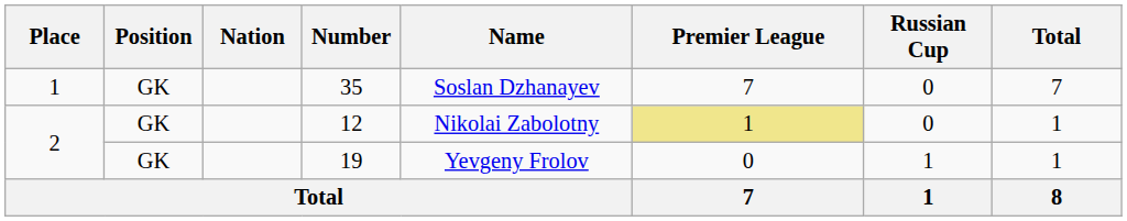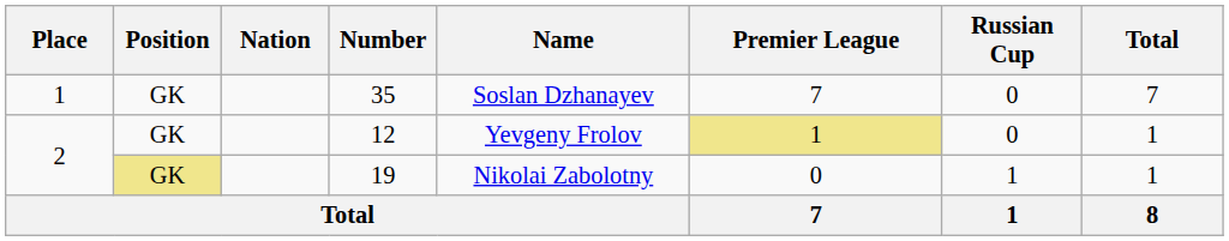12 | Name: Nikolai Zabolotny -> Yevgeny Frolov
19 | Position: no background -> khaki background
19 | Name: Yevgeny Frolov -> Nikolai Zabolotny
